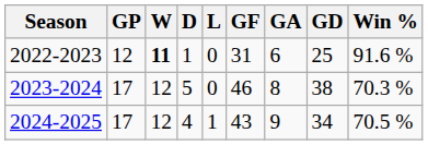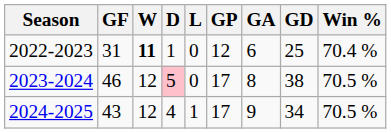columns swapped: GP <-> GF
2022-2023 | Win %: 91.6 % -> 70.4 %
2023-2024 | D: no background -> pink background
2023-2024 | Win %: 70.3 % -> 70.5 %
